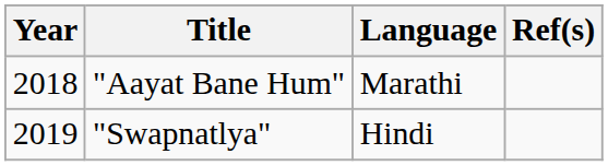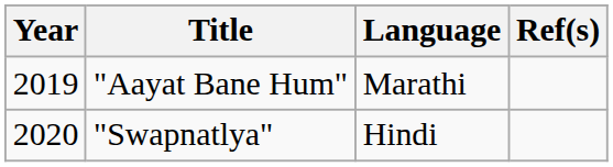"Aayat Bane Hum" | Year: 2018 -> 2019
"Swapnatlya" | Year: 2019 -> 2020
